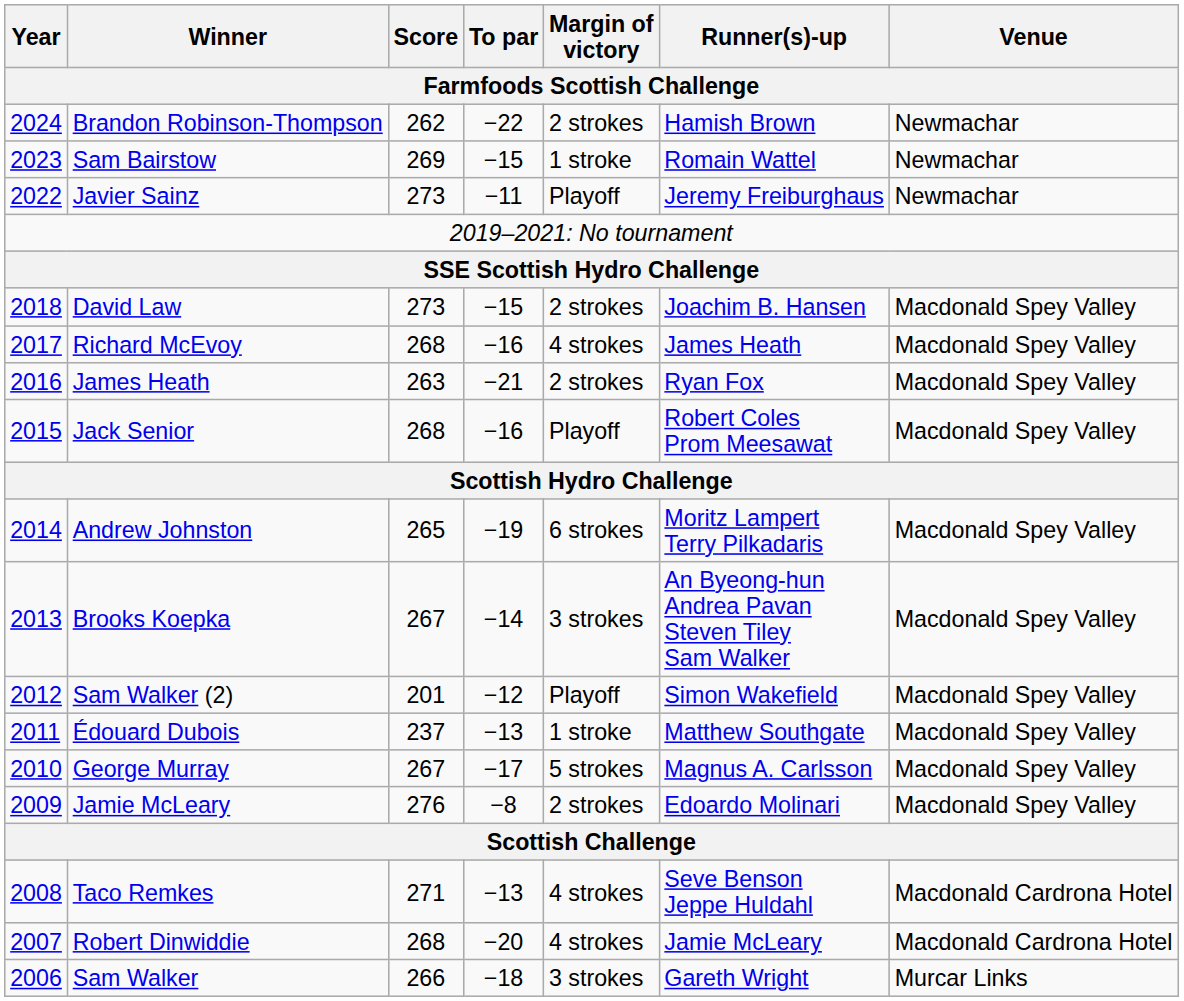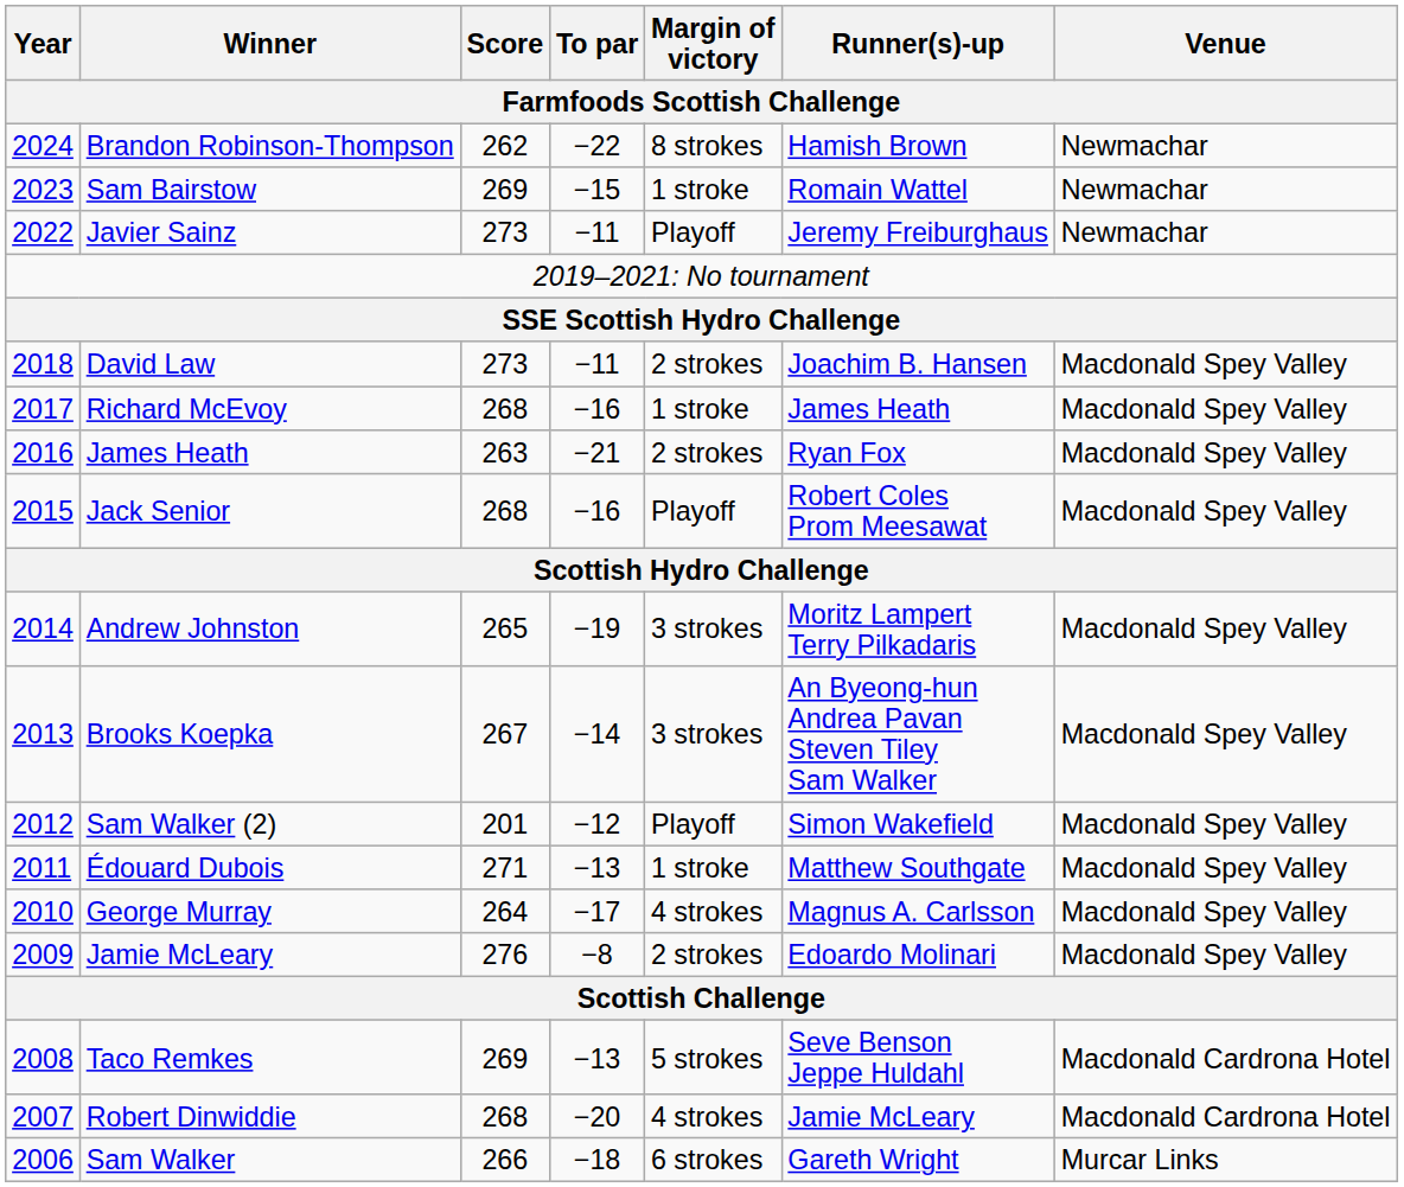Brandon Robinson-Thompson | Margin of victory: 2 strokes -> 8 strokes
David Law | To par: −15 -> −11
Richard McEvoy | Margin of victory: 4 strokes -> 1 stroke
Andrew Johnston | Margin of victory: 6 strokes -> 3 strokes
Édouard Dubois | Score: 237 -> 271
George Murray | Score: 267 -> 264
George Murray | Margin of victory: 5 strokes -> 4 strokes
Taco Remkes | Score: 271 -> 269
Taco Remkes | Margin of victory: 4 strokes -> 5 strokes
Sam Walker | Margin of victory: 3 strokes -> 6 strokes
